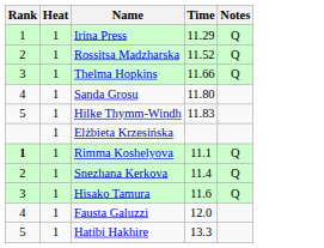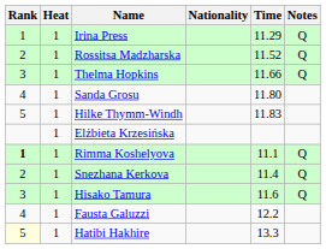+ column: Nationality
Fausta Galuzzi | Time: 12.0 -> 12.2
Hatibi Hakhire | Rank: no background -> lightyellow background
